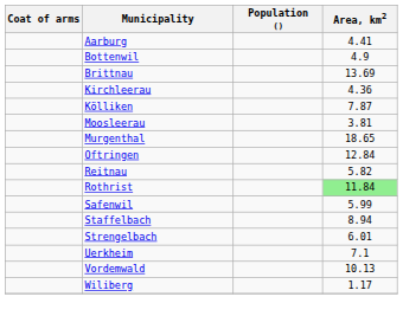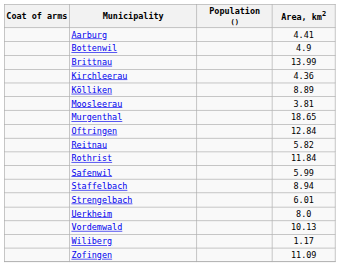Brittnau | Area, km2: 13.69 -> 13.99
Kölliken | Area, km2: 7.87 -> 8.89
Rothrist | Area, km2: lightgreen background -> no background
Uerkheim | Area, km2: 7.1 -> 8.0
+ row: Zofingen | 11.09
